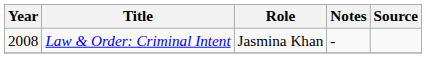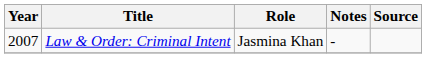Law & Order: Criminal Intent | Year: 2008 -> 2007
